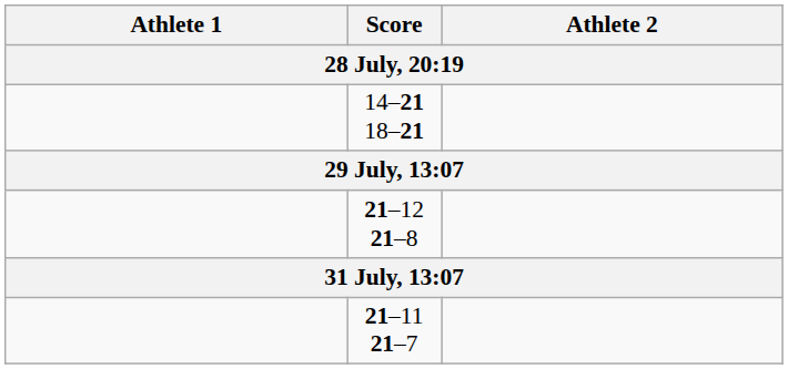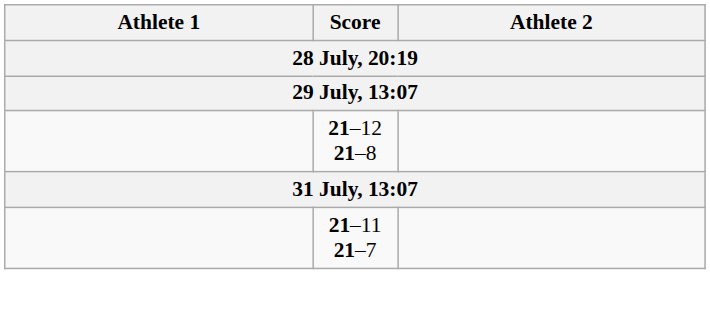- row: 14–21 18–21
